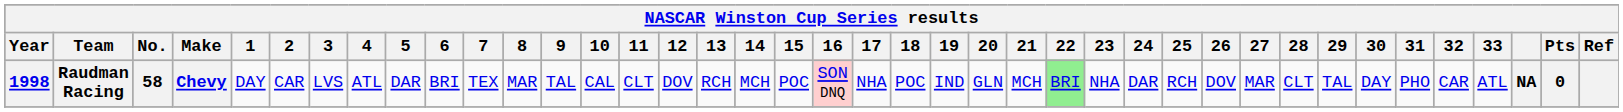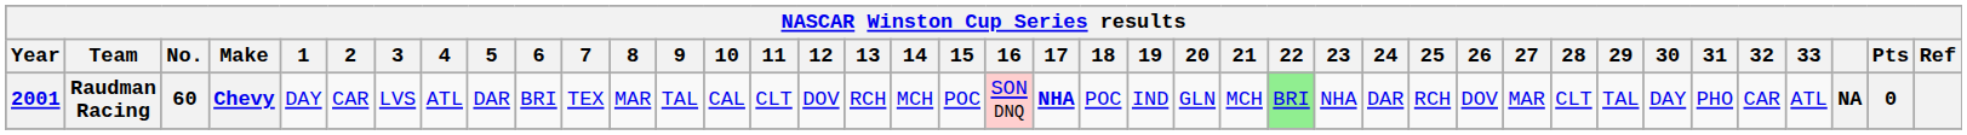Raudman Racing | Year: 1998 -> 2001
Raudman Racing | No.: 58 -> 60
Raudman Racing | 17: normal -> bold
